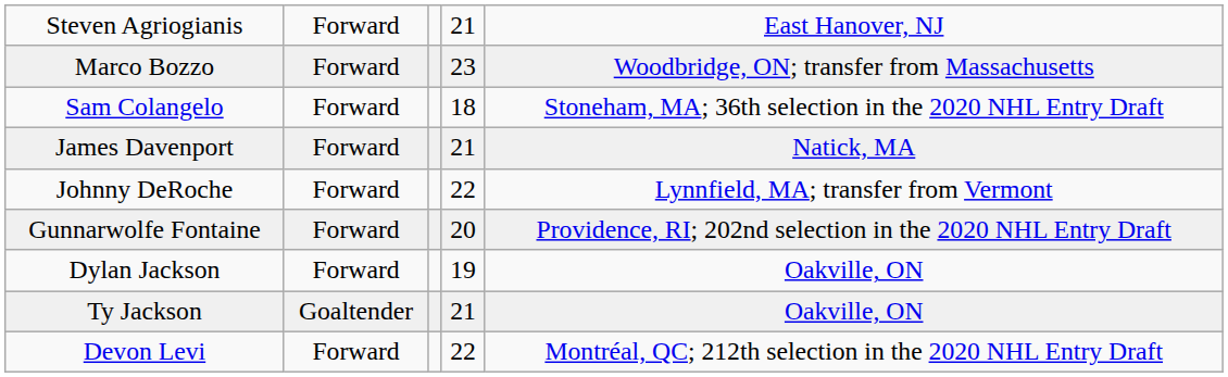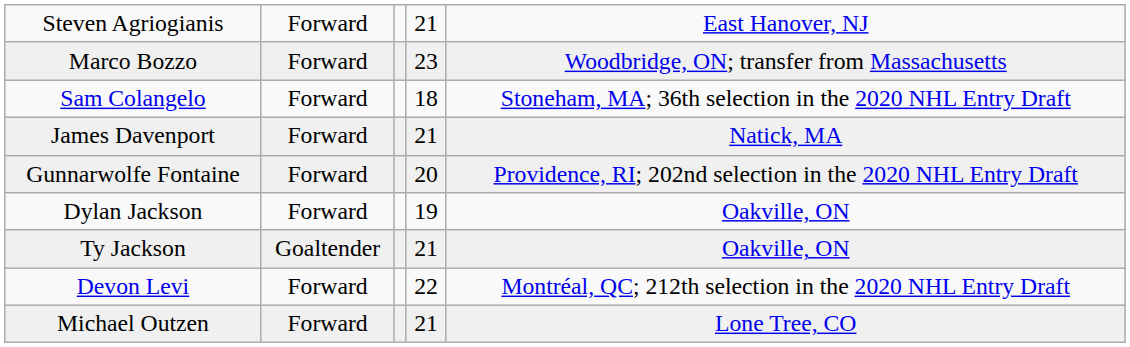- row: Johnny DeRoche | Forward | 22 | Lynnfield, MA; transfer from Vermont
+ row: Michael Outzen | Forward | 21 | Lone Tree, CO
